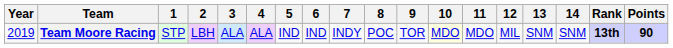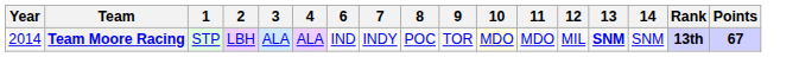- column: 5 | IND
Team Moore Racing | Year: 2019 -> 2014
Team Moore Racing | 13: normal -> bold
Team Moore Racing | Points: 90 -> 67
